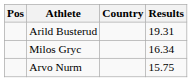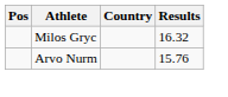- row: Arild Busterud | 19.31
Milos Gryc | Results: 16.34 -> 16.32
Arvo Nurm | Results: 15.75 -> 15.76
